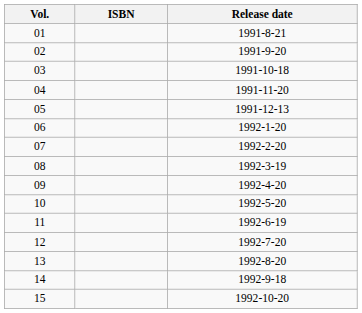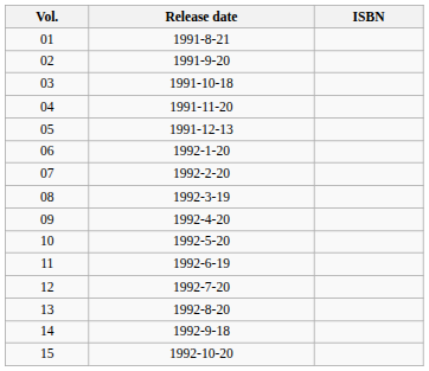columns swapped: Release date <-> ISBN
